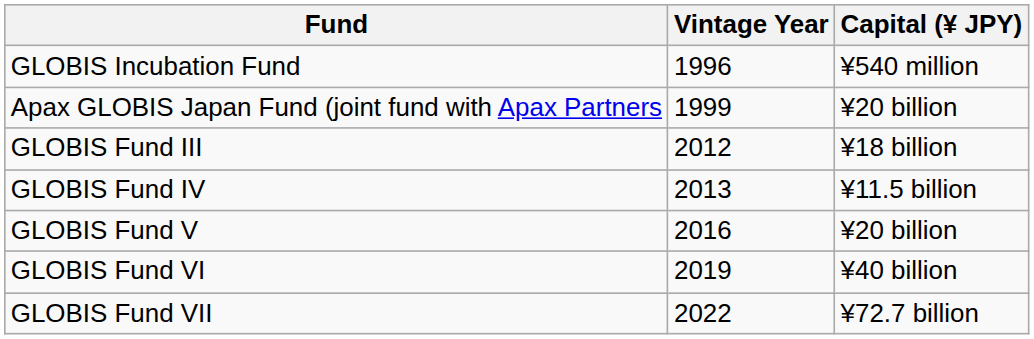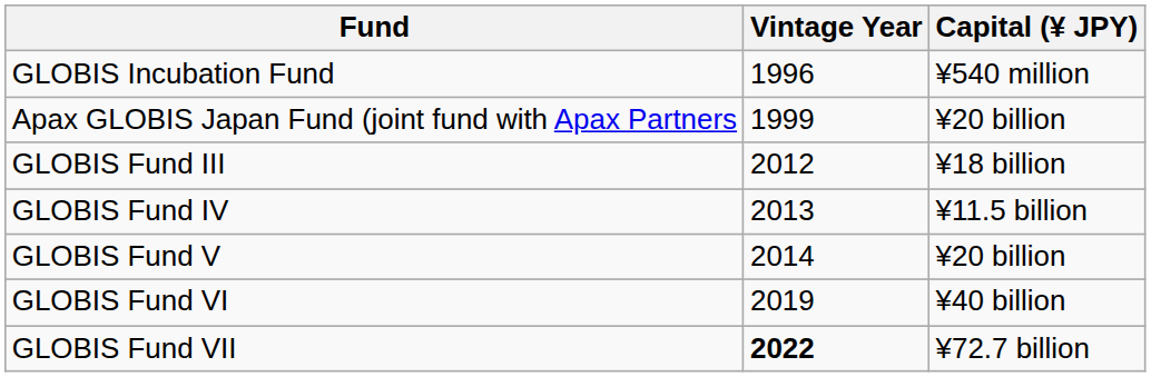GLOBIS Fund V | Vintage Year: 2016 -> 2014
GLOBIS Fund VII | Vintage Year: normal -> bold
